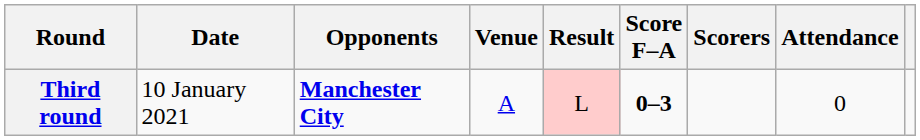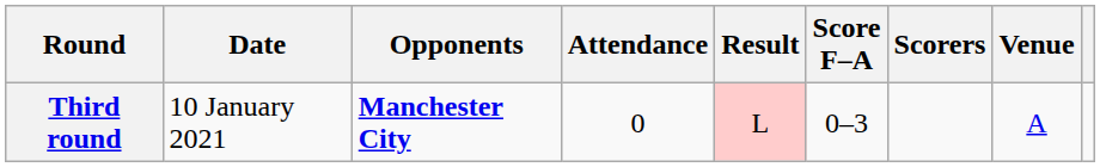columns swapped: Venue <-> Attendance
Third round | Score F–A: bold -> normal
